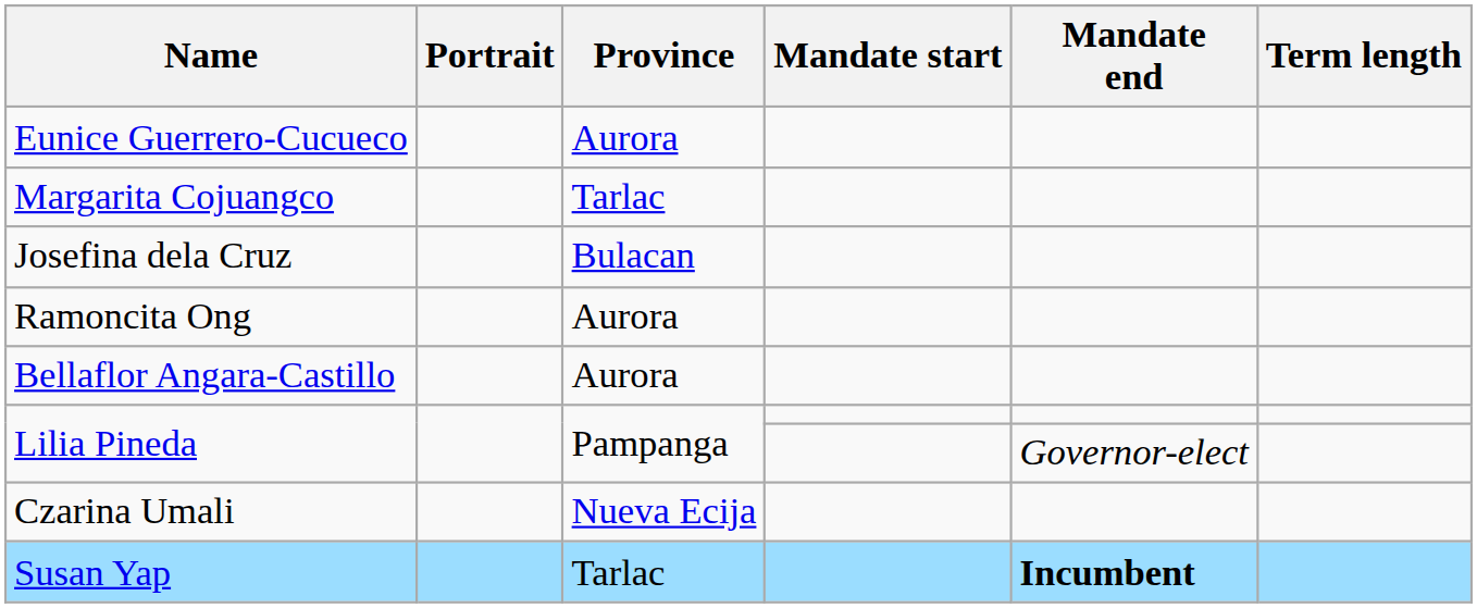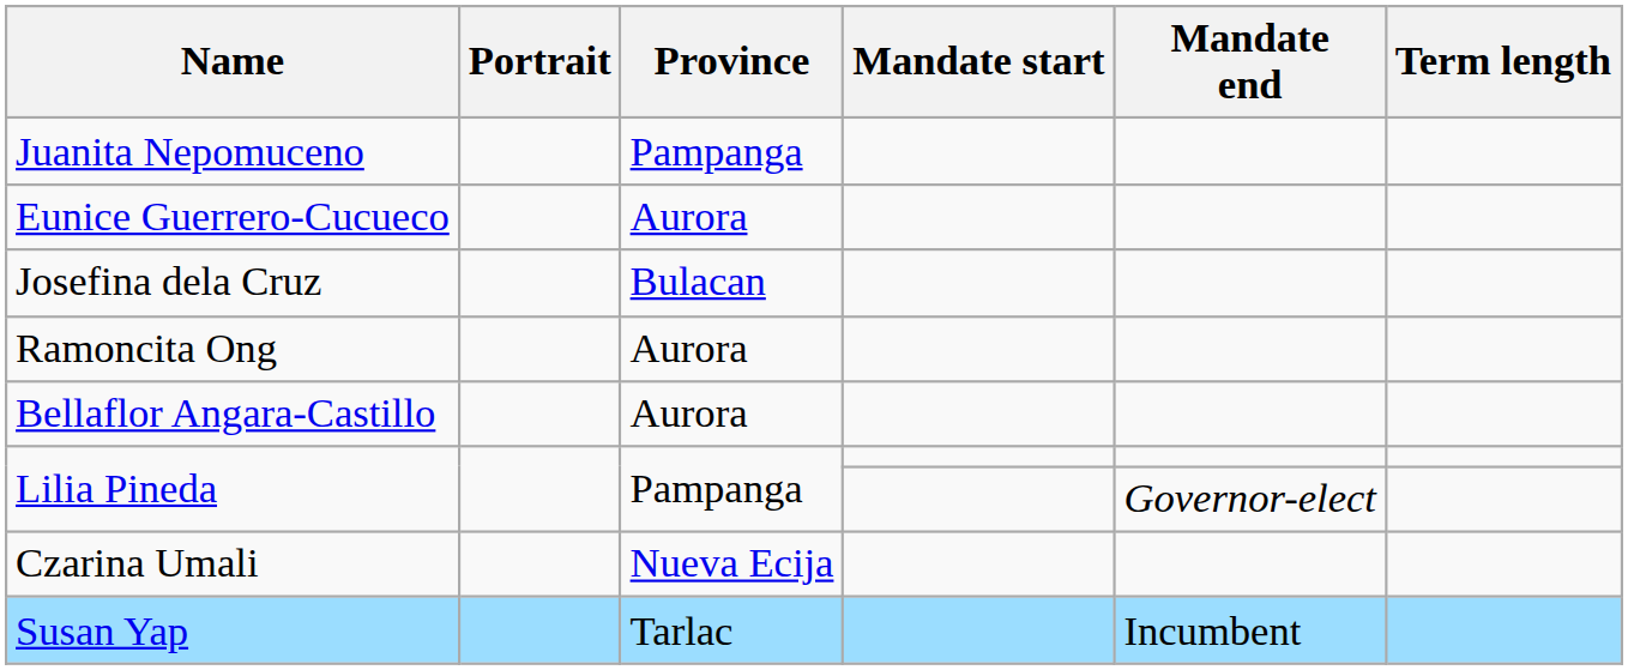+ row: Juanita Nepomuceno | Pampanga
- row: Margarita Cojuangco | Tarlac
Susan Yap | Mandate end: bold -> normal
